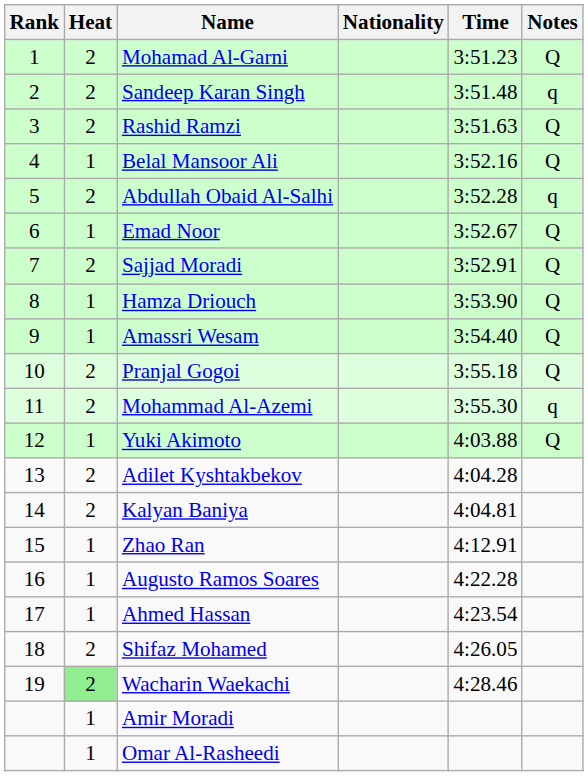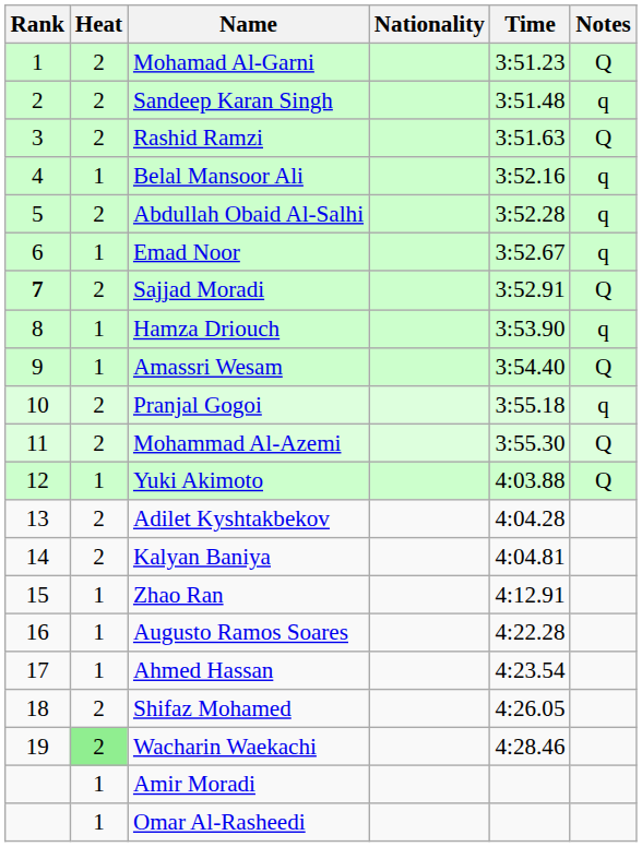Belal Mansoor Ali | Notes: Q -> q
Emad Noor | Notes: Q -> q
Sajjad Moradi | Rank: normal -> bold
Hamza Driouch | Notes: Q -> q
Pranjal Gogoi | Notes: Q -> q
Mohammad Al-Azemi | Notes: q -> Q
